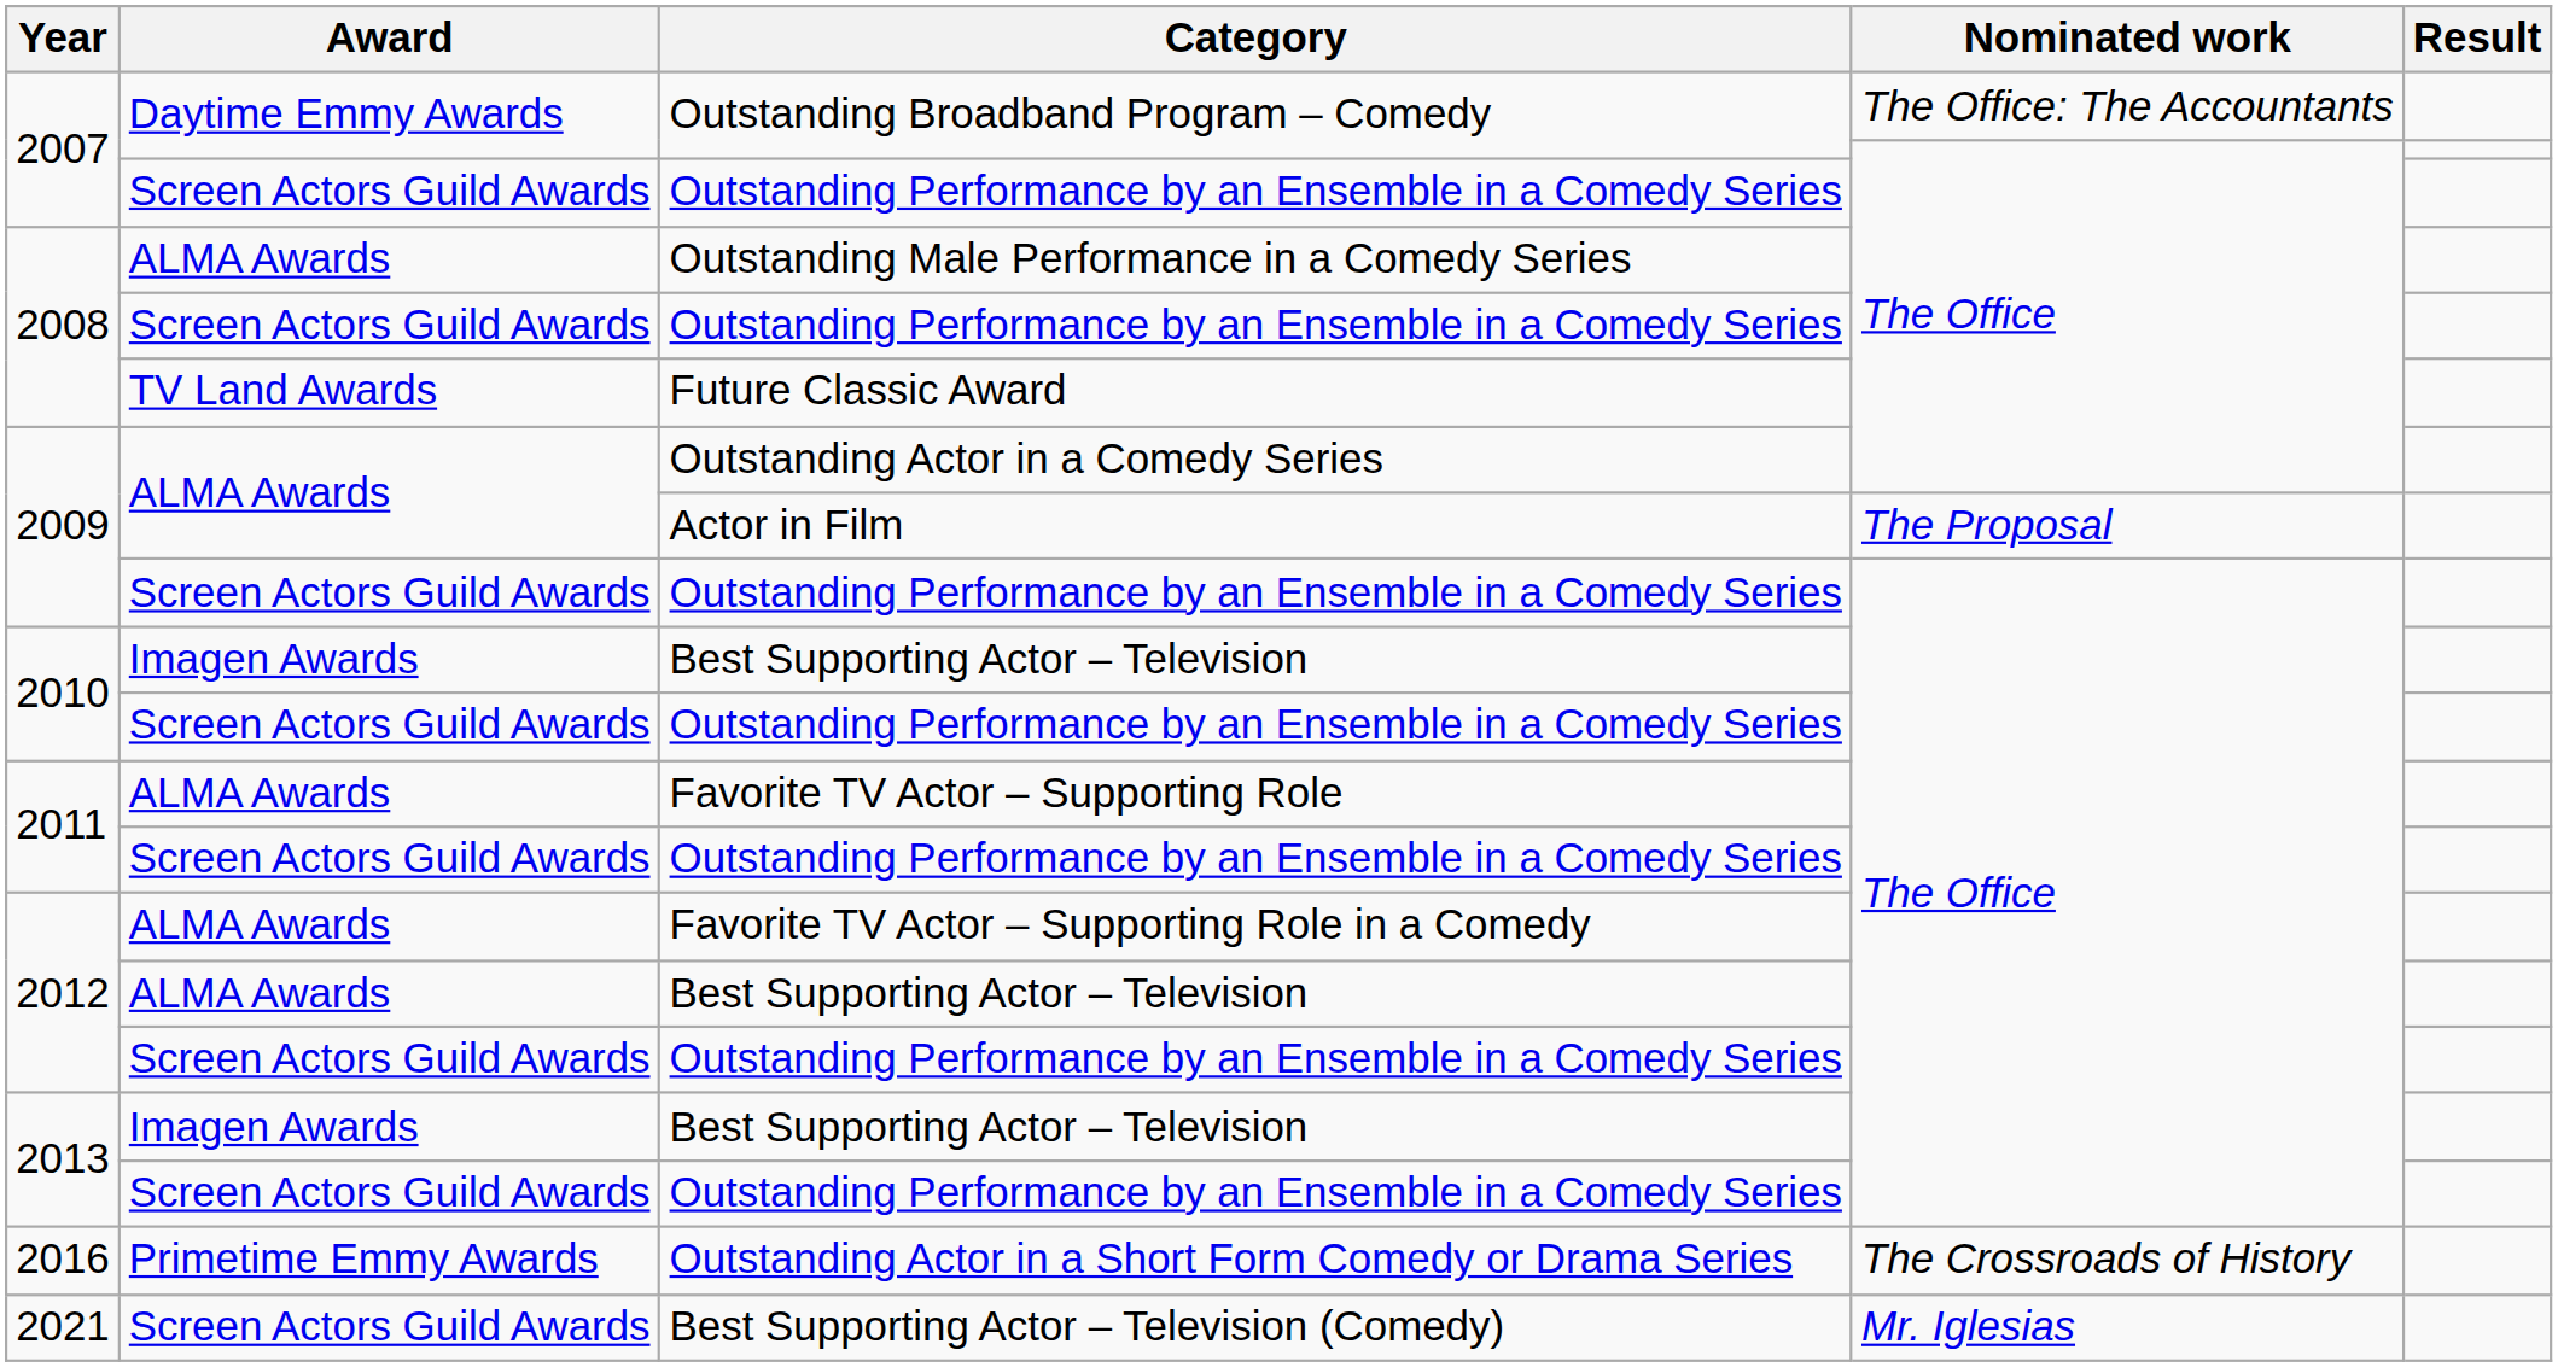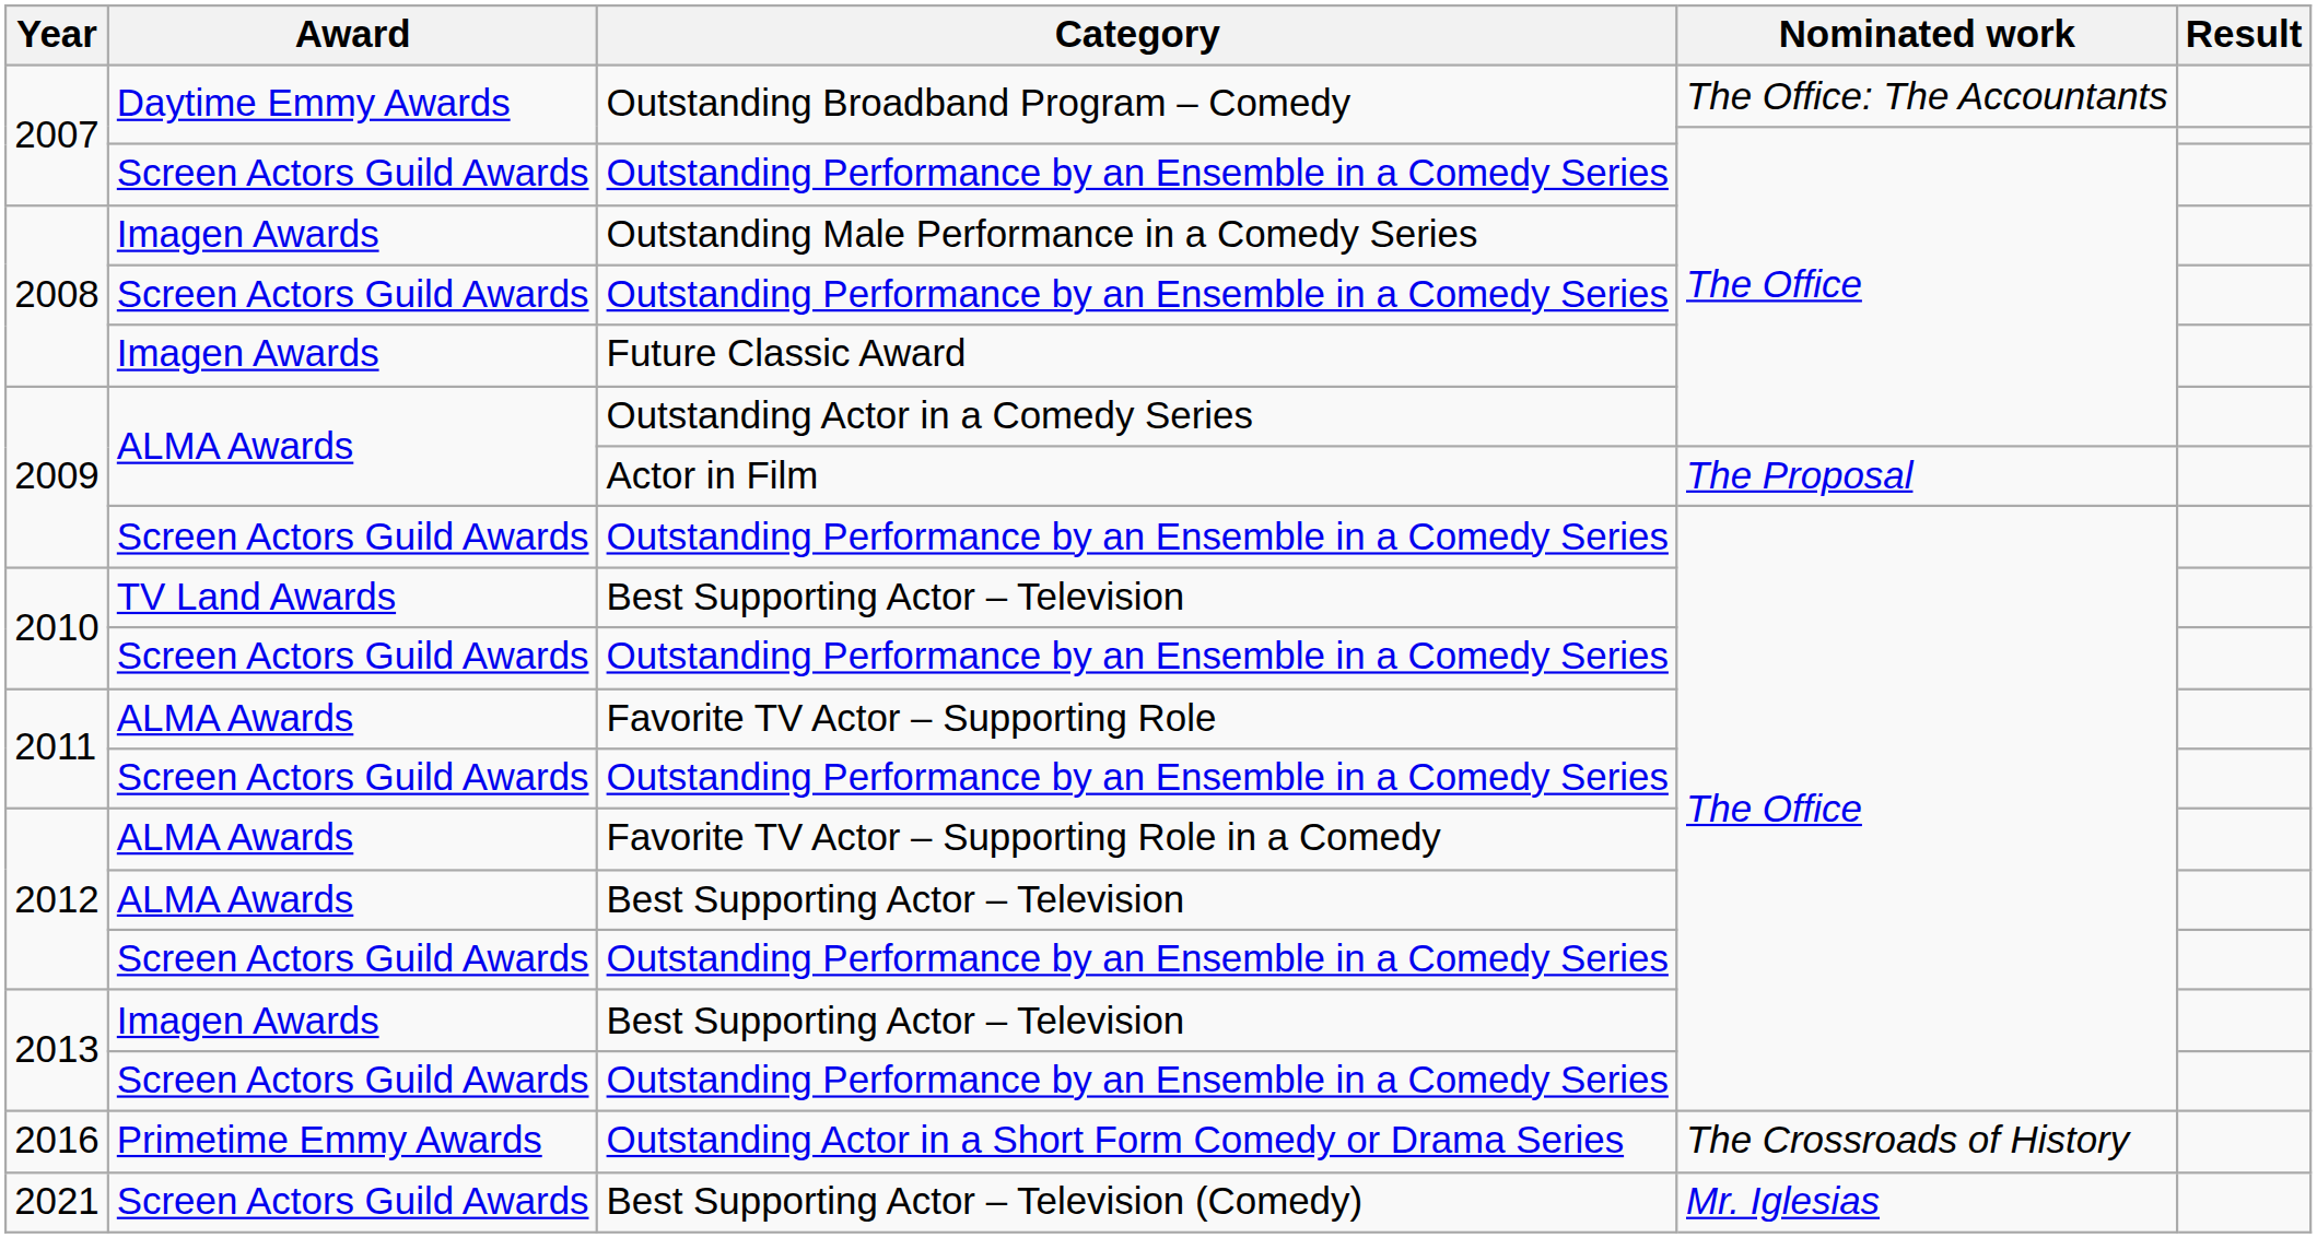Outstanding Male Performance in a Comedy Series | Award: ALMA Awards -> Imagen Awards
Future Classic Award | Award: TV Land Awards -> Imagen Awards
2010 / Best Supporting Actor – Television | Award: Imagen Awards -> TV Land Awards
